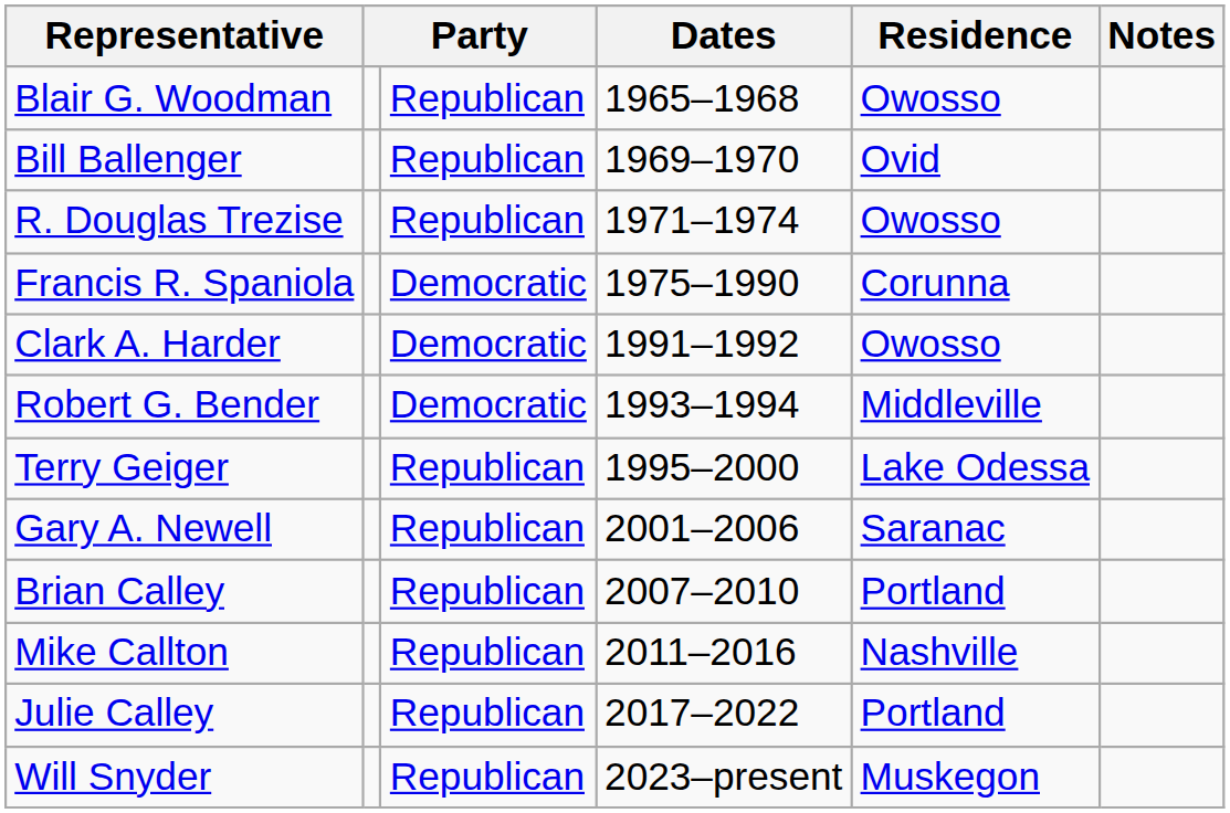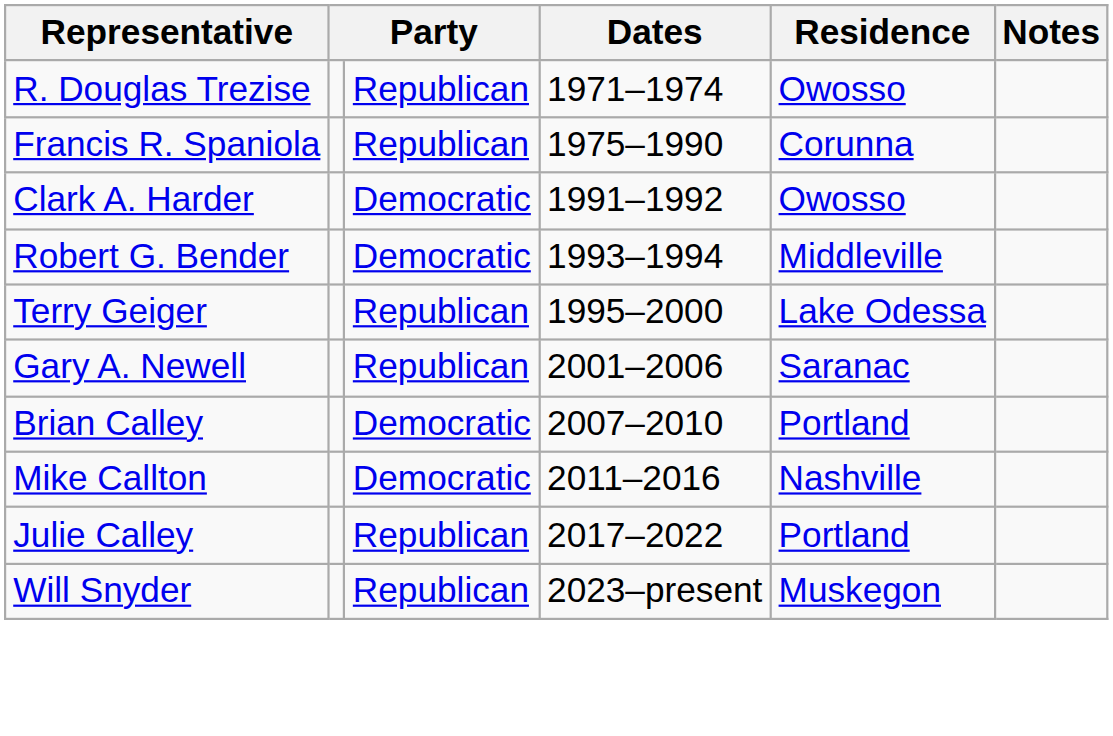- row: Blair G. Woodman | Republican | 1965–1968 | Owosso
- row: Bill Ballenger | Republican | 1969–1970 | Ovid
Francis R. Spaniola | column 3: Democratic -> Republican
Brian Calley | column 3: Republican -> Democratic
Mike Callton | column 3: Republican -> Democratic
